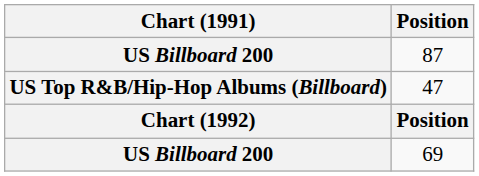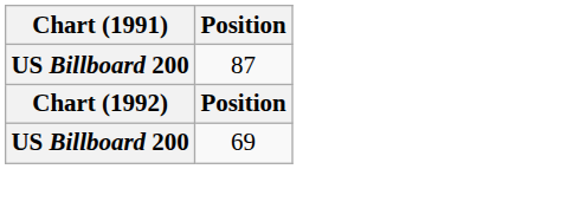- row: US Top R&B/Hip-Hop Albums (Billboard) | 47
